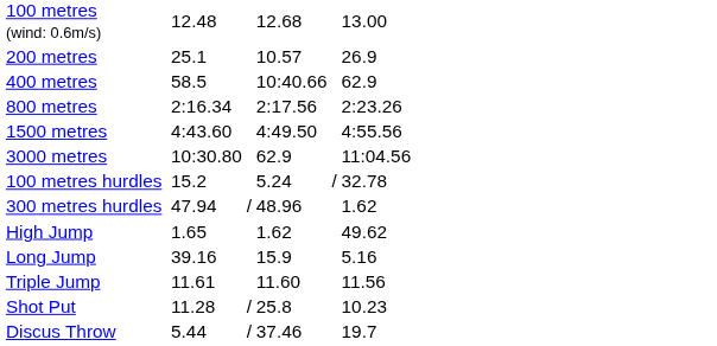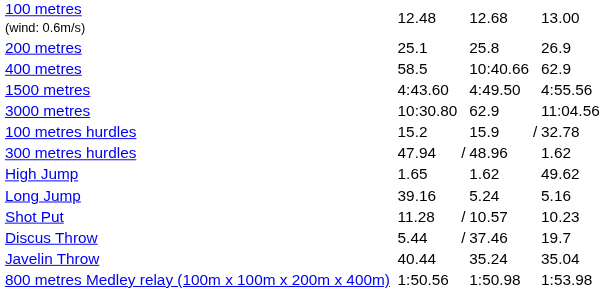200 metres | column 5: 10.57 -> 25.8
- row: 800 metres | 2:16.34 | 2:17.56 | 2:23.26
100 metres hurdles | column 5: 5.24 -> 15.9
Long Jump | column 5: 15.9 -> 5.24
- row: Triple Jump | 11.61 | 11.60 | 11.56
Shot Put | column 5: 25.8 -> 10.57
+ row: Javelin Throw | 40.44 | 35.24 | 35.04
+ row: 800 metres Medley relay (100m x 100m x 200m x 400m) | 1:50.56 | 1:50.98 | 1:53.98
